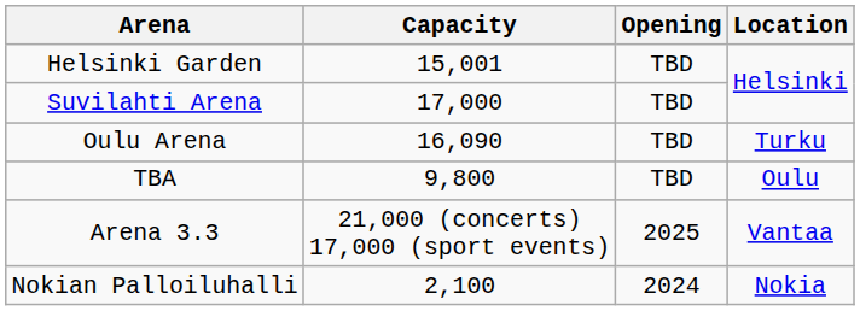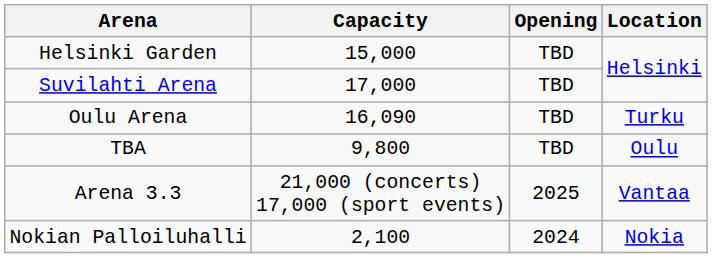Helsinki Garden | Capacity: 15,001 -> 15,000
